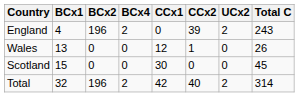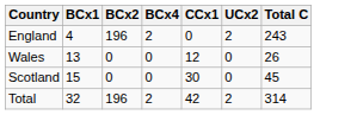- column: CCx2 | 39 | 1 | 0 | 40
